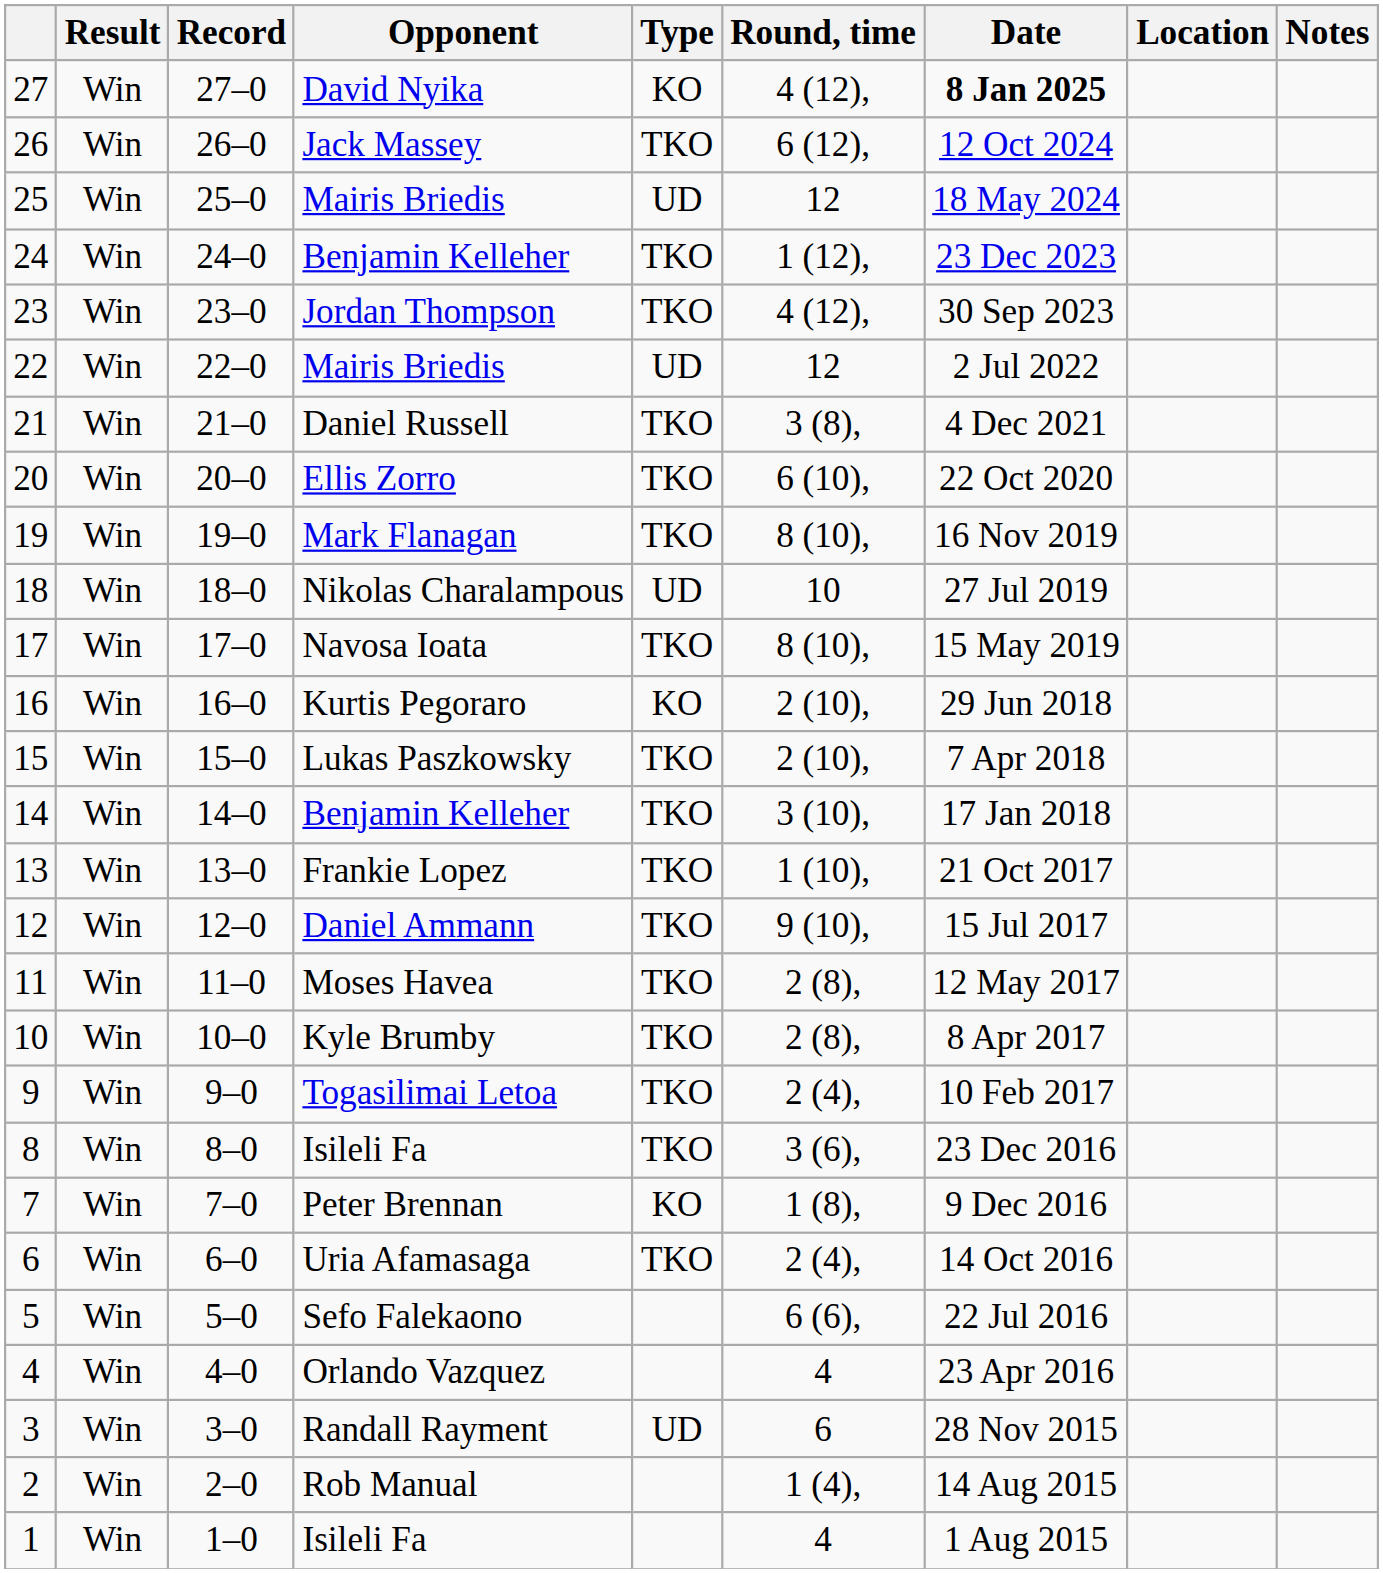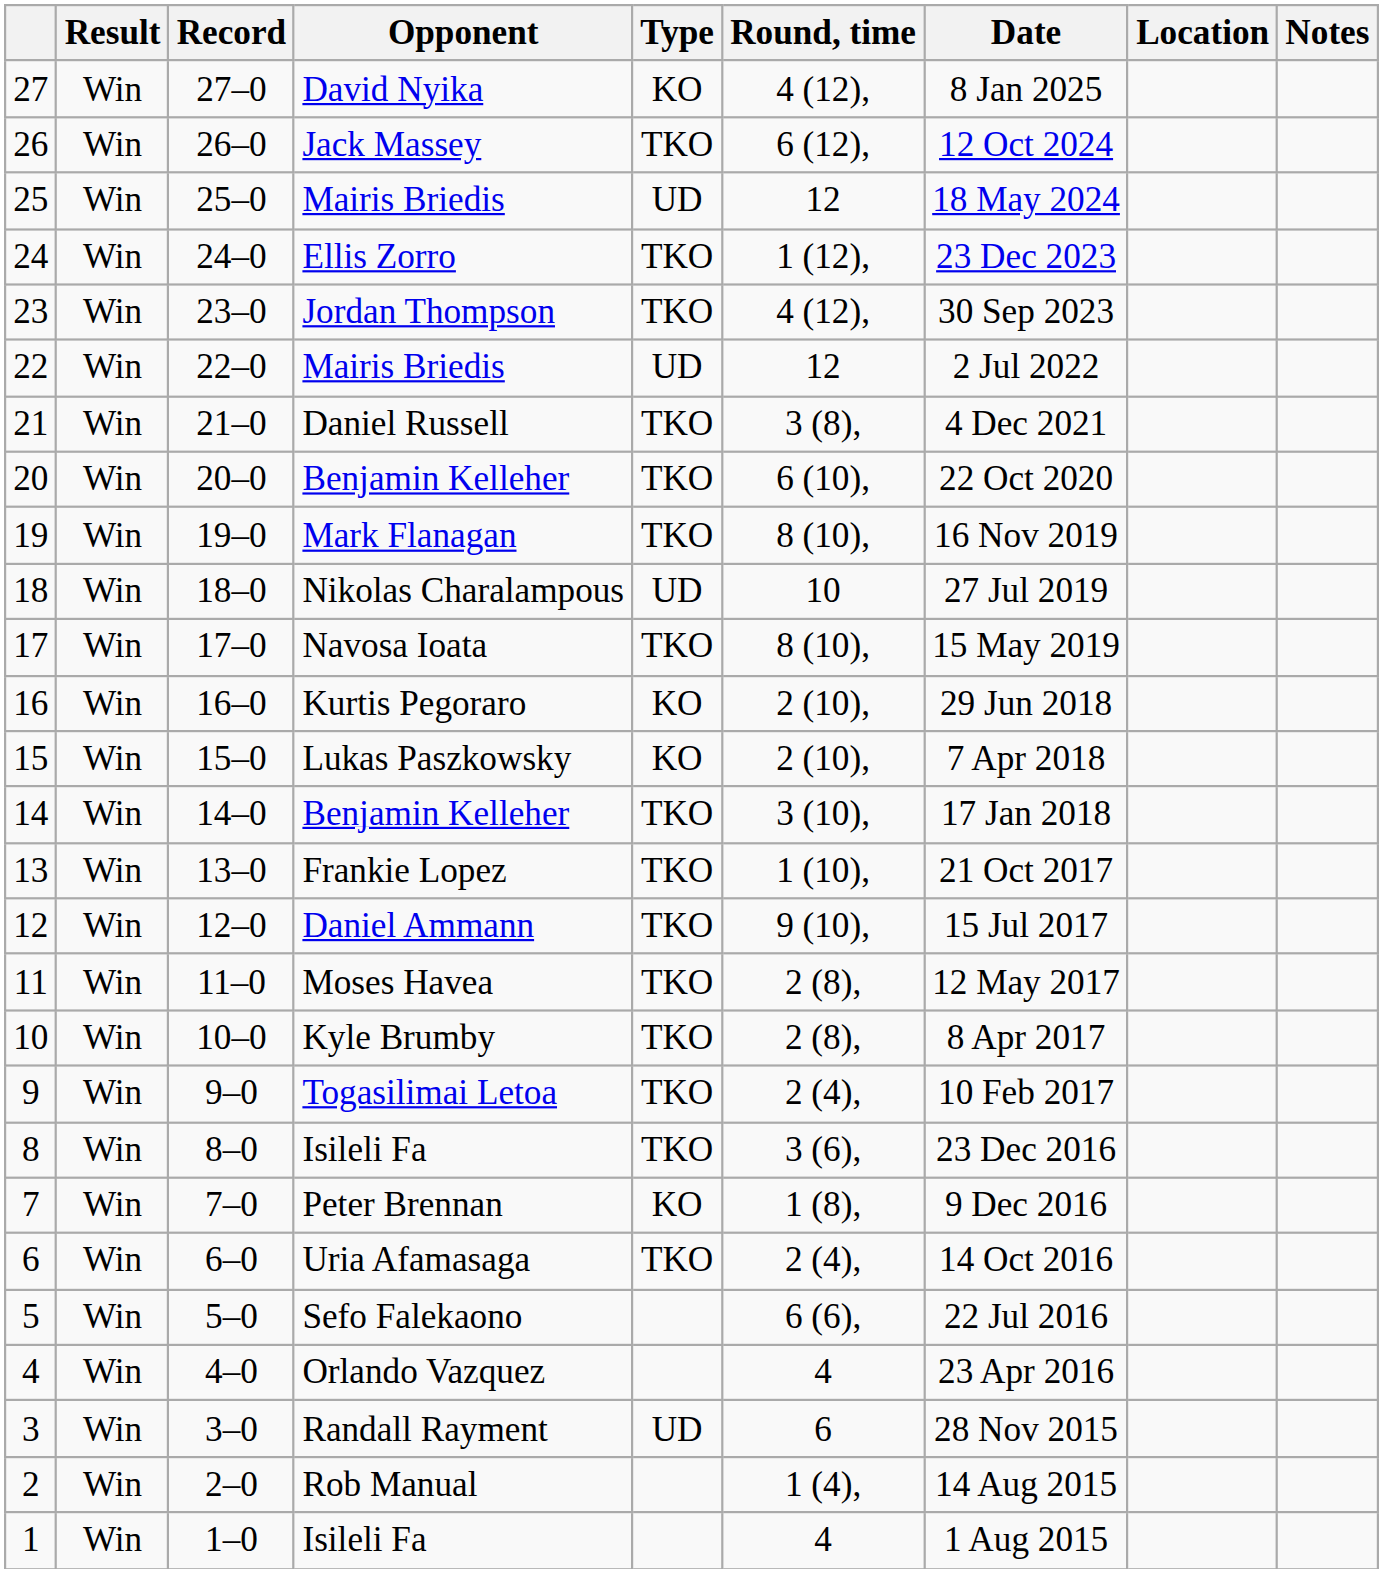27 | Date: bold -> normal
24 | Opponent: Benjamin Kelleher -> Ellis Zorro
20 | Opponent: Ellis Zorro -> Benjamin Kelleher
15 | Type: TKO -> KO
